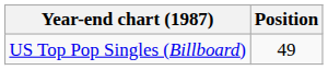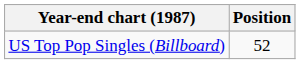US Top Pop Singles (Billboard) | Position: 49 -> 52
